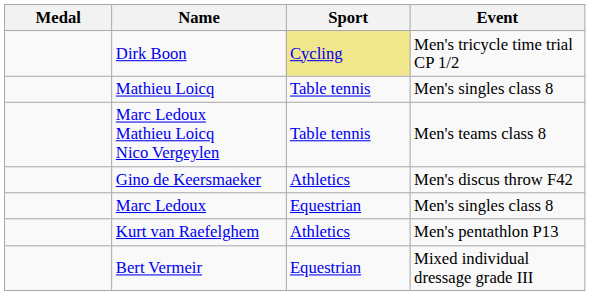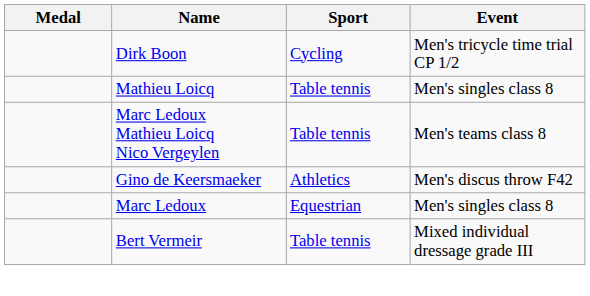Dirk Boon | Sport: khaki background -> no background
- row: Kurt van Raefelghem | Athletics | Men's pentathlon P13
Bert Vermeir | Sport: Equestrian -> Table tennis
